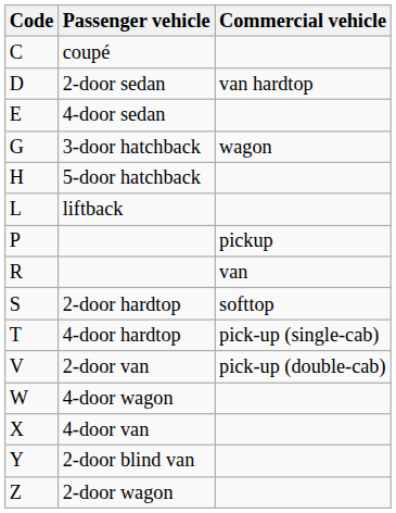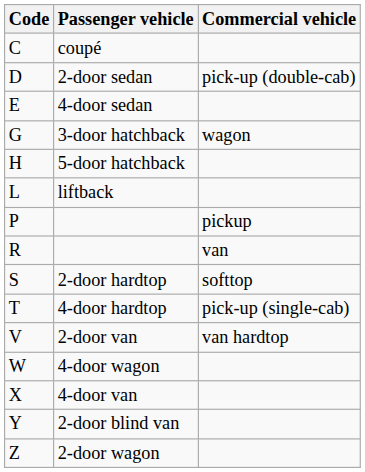2-door sedan | Commercial vehicle: van hardtop -> pick-up (double-cab)
2-door van | Commercial vehicle: pick-up (double-cab) -> van hardtop
